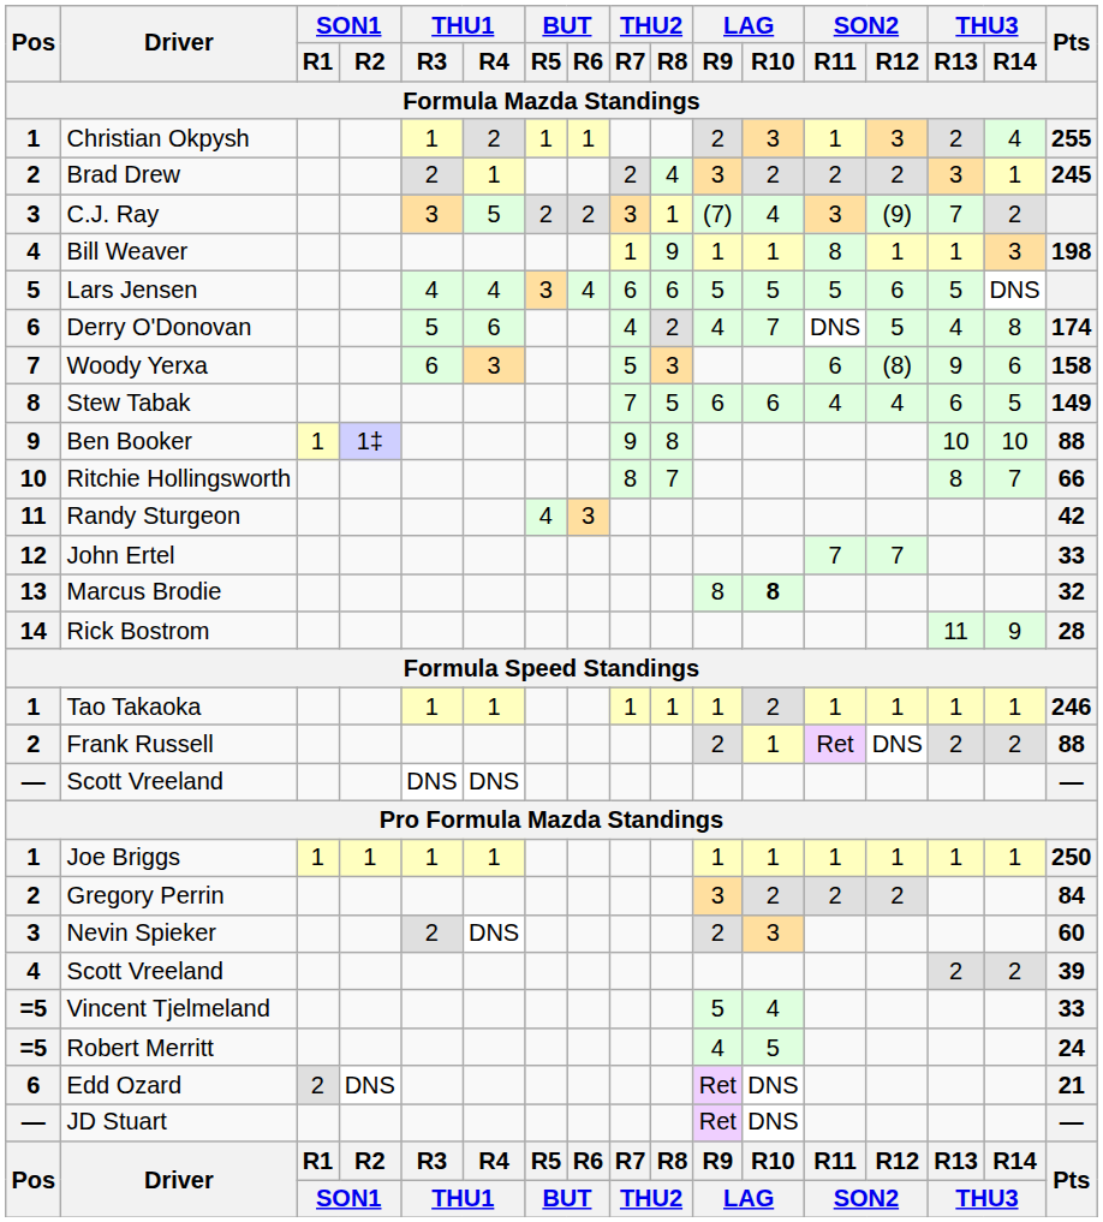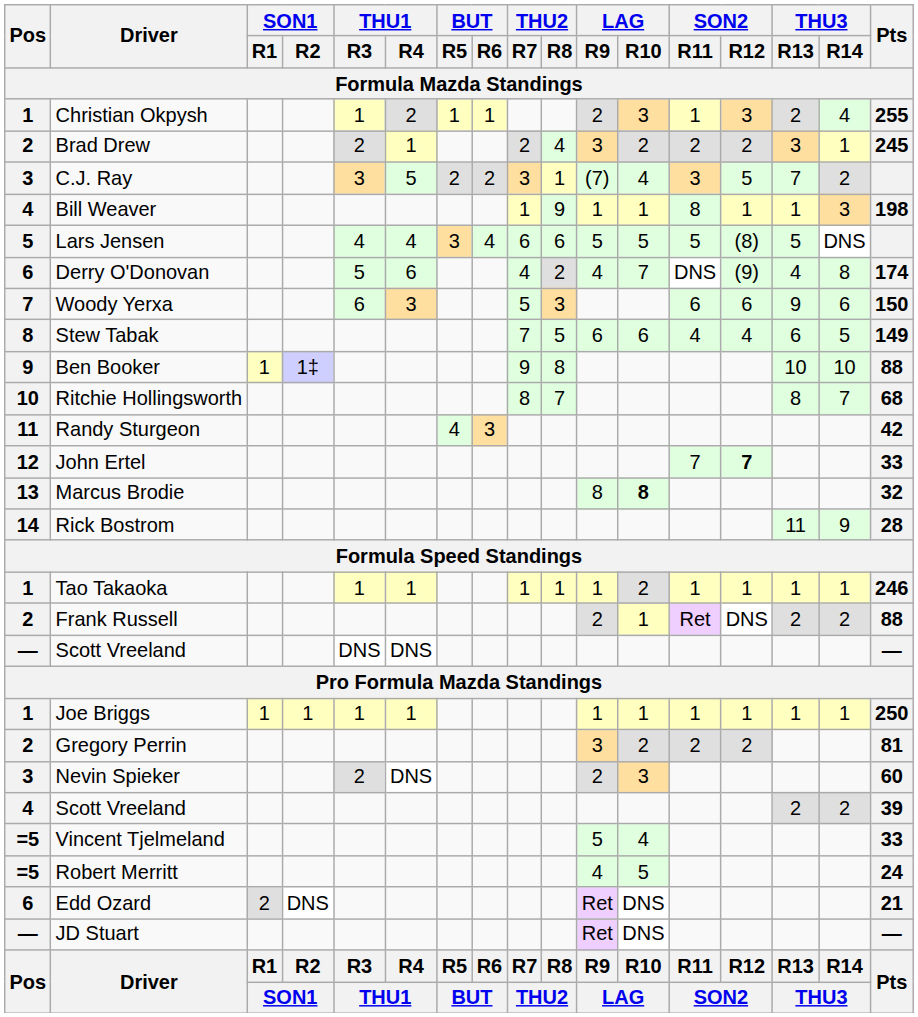C.J. Ray | SON2 / R12: (9) -> 5
Lars Jensen | SON2 / R12: 6 -> (8)
Derry O'Donovan | SON2 / R12: 5 -> (9)
Woody Yerxa | SON2 / R12: (8) -> 6
Woody Yerxa | Pts: 158 -> 150
Ritchie Hollingsworth | Pts: 66 -> 68
John Ertel | SON2 / R12: normal -> bold
Gregory Perrin | Pts: 84 -> 81
